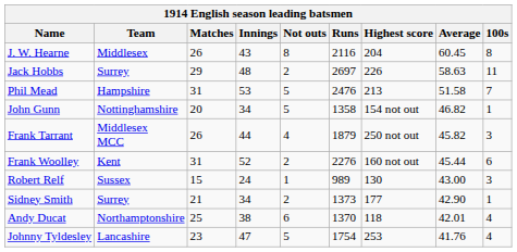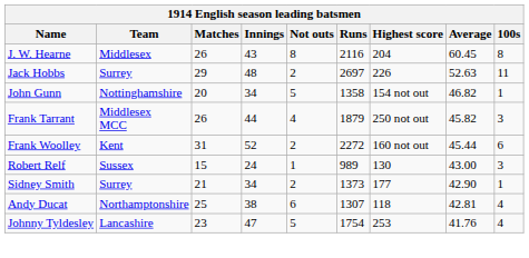Jack Hobbs | Average: 58.63 -> 52.63
- row: Phil Mead | Hampshire | 31 | 53 | 5 | 2476 | 213 | 51.58 | 7
Frank Woolley | Runs: 2276 -> 2272
Andy Ducat | Runs: 1370 -> 1307
Andy Ducat | Average: 42.01 -> 42.81
